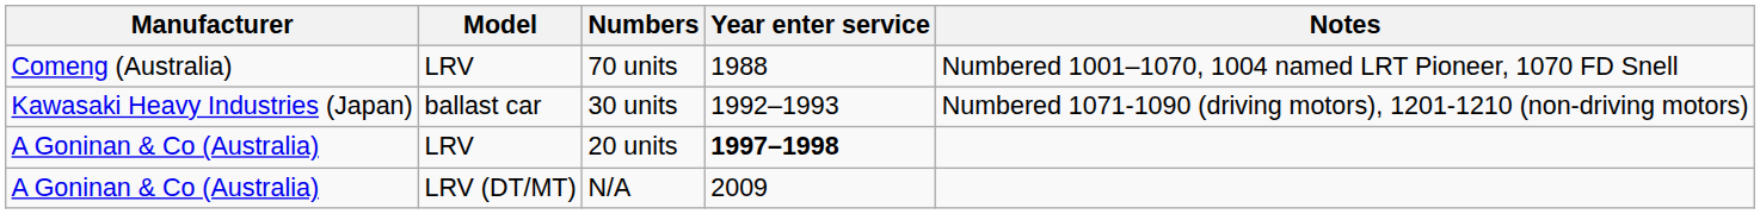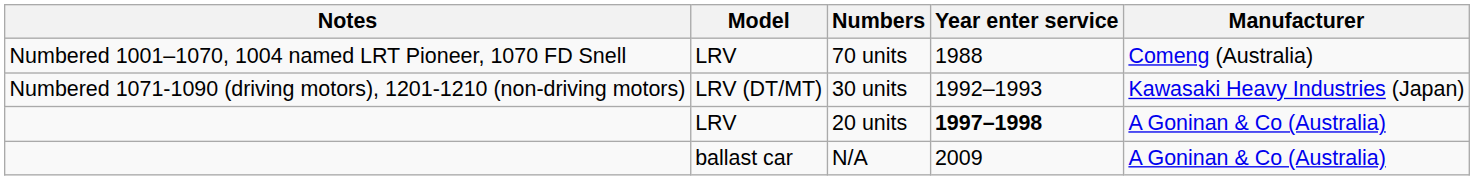columns swapped: Manufacturer <-> Notes
30 units | Model: ballast car -> LRV (DT/MT)
N/A | Model: LRV (DT/MT) -> ballast car
